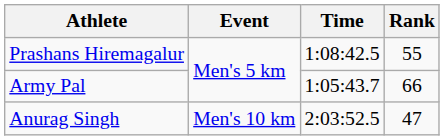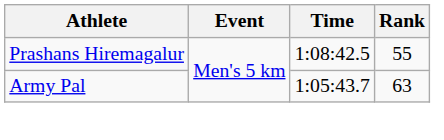Army Pal | Rank: 66 -> 63
- row: Anurag Singh | Men's 10 km | 2:03:52.5 | 47
